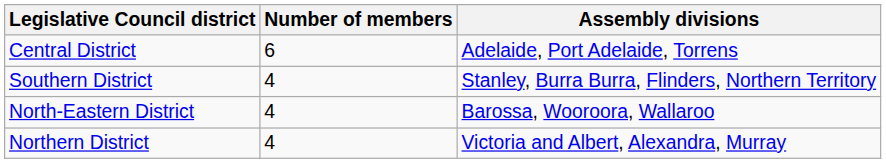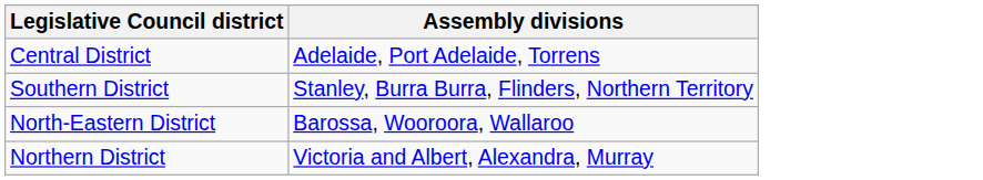- column: Number of members | 6 | 4 | 4 | 4
